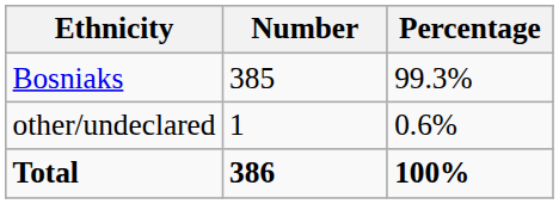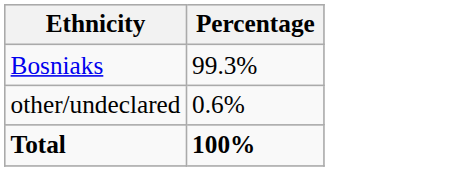- column: Number | 385 | 1 | 386
